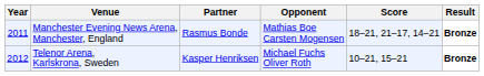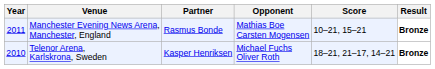Manchester Evening News Arena, Manchester, England | Score: 18–21, 21–17, 14–21 -> 10–21, 15–21
Telenor Arena, Karlskrona, Sweden | Year: 2012 -> 2010
Telenor Arena, Karlskrona, Sweden | Score: 10–21, 15–21 -> 18–21, 21–17, 14–21
